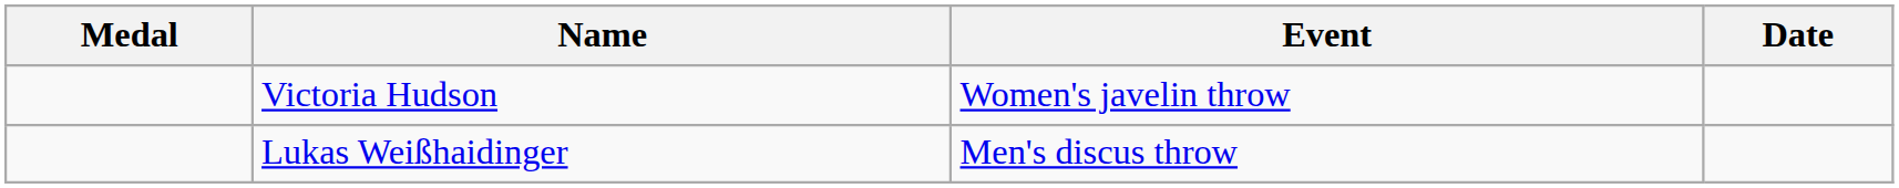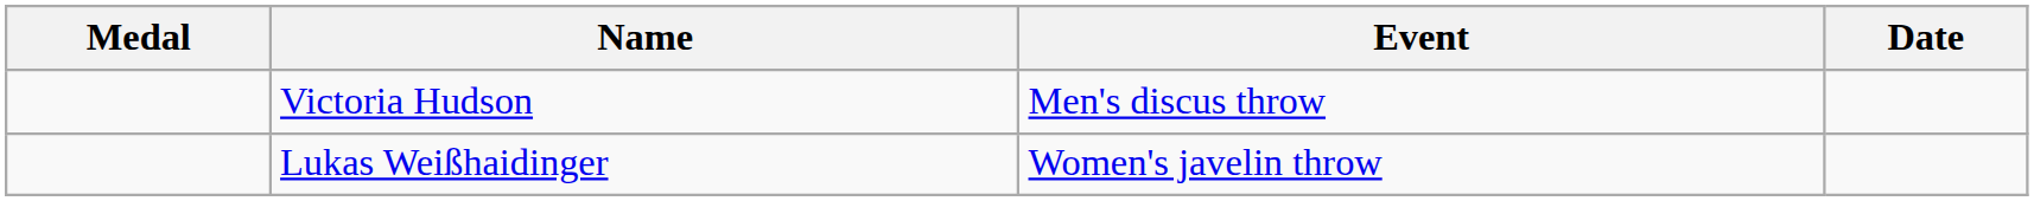Victoria Hudson | Event: Women's javelin throw -> Men's discus throw
Lukas Weißhaidinger | Event: Men's discus throw -> Women's javelin throw
